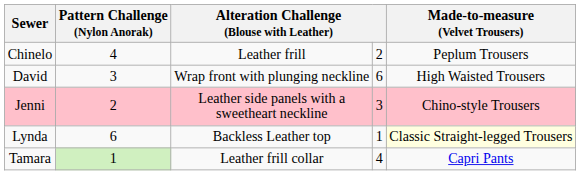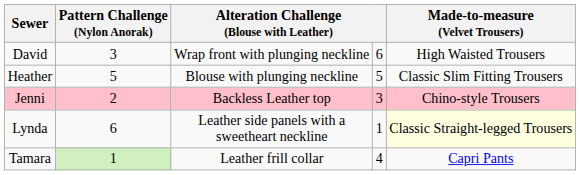- row: Chinelo | 4 | Leather frill | 2 | Peplum Trousers
+ row: Heather | 5 | Blouse with plunging neckline | 5 | Classic Slim Fitting Trousers
Jenni | column 3: Leather side panels with a sweetheart neckline -> Backless Leather top
Lynda | column 3: Backless Leather top -> Leather side panels with a sweetheart neckline
